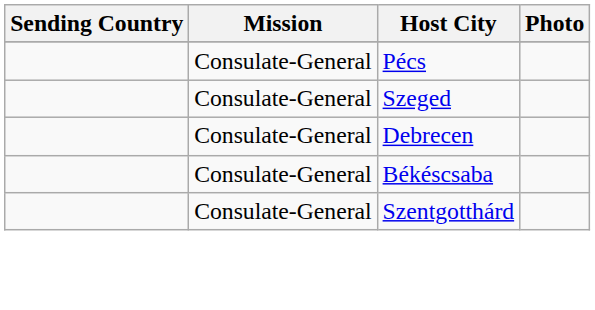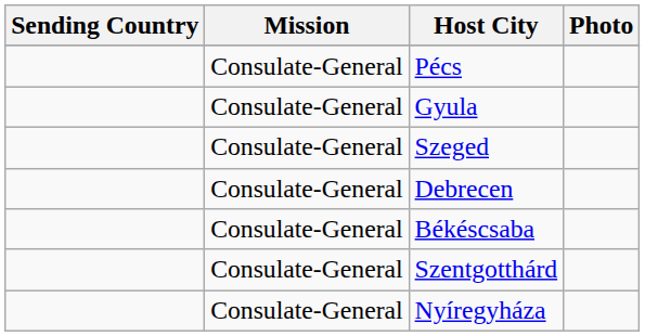+ row: Consulate-General | Gyula
+ row: Consulate-General | Nyíregyháza
